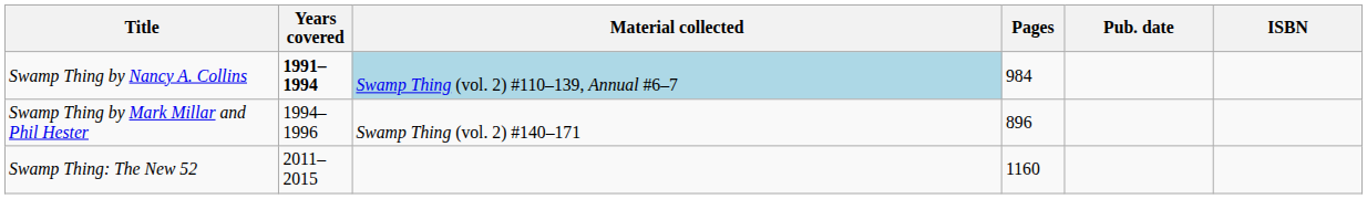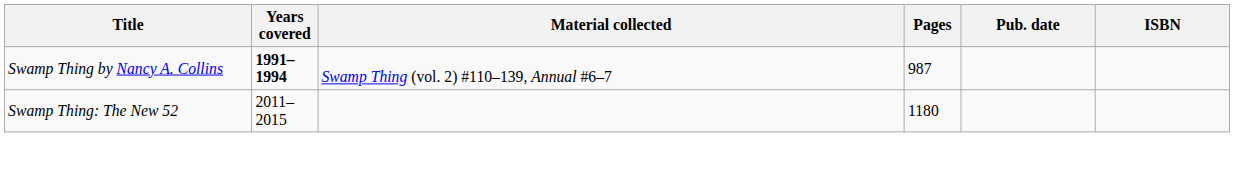Swamp Thing by Nancy A. Collins | Material collected: lightblue background -> no background
Swamp Thing by Nancy A. Collins | Pages: 984 -> 987
- row: Swamp Thing by Mark Millar and Phil Hester | 1994–1996 | Swamp Thing (vol. 2) #140–171 | 896
Swamp Thing: The New 52 | Pages: 1160 -> 1180
